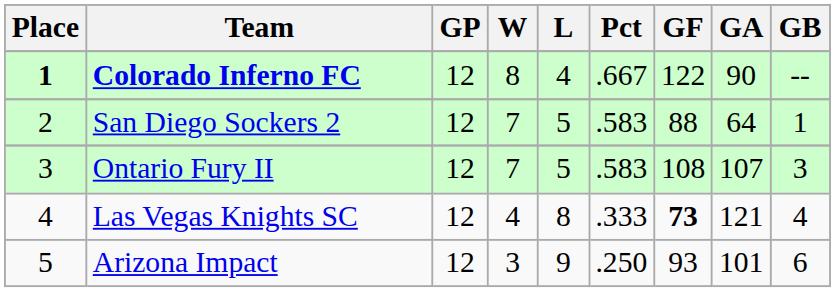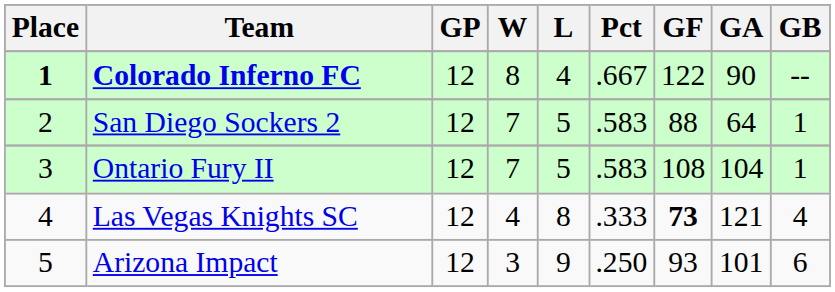Ontario Fury II | GA: 107 -> 104
Ontario Fury II | GB: 3 -> 1
